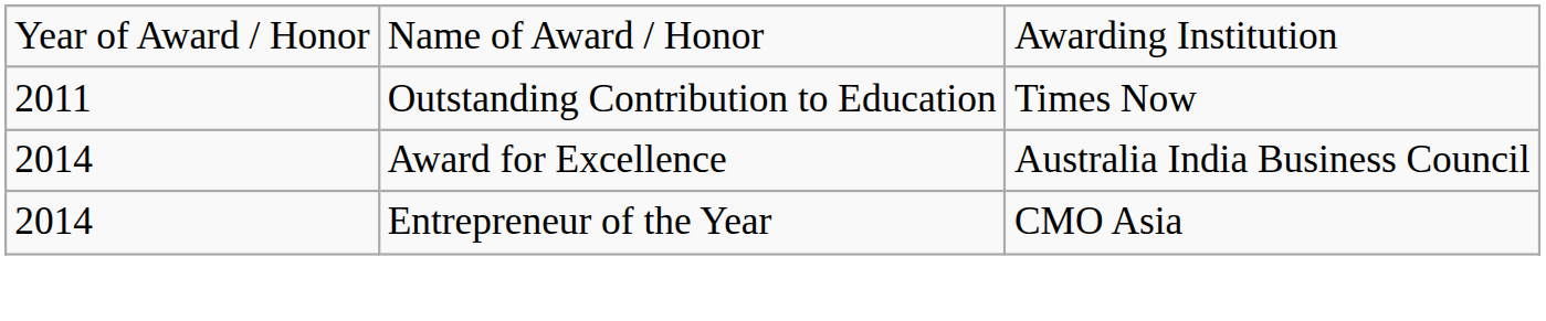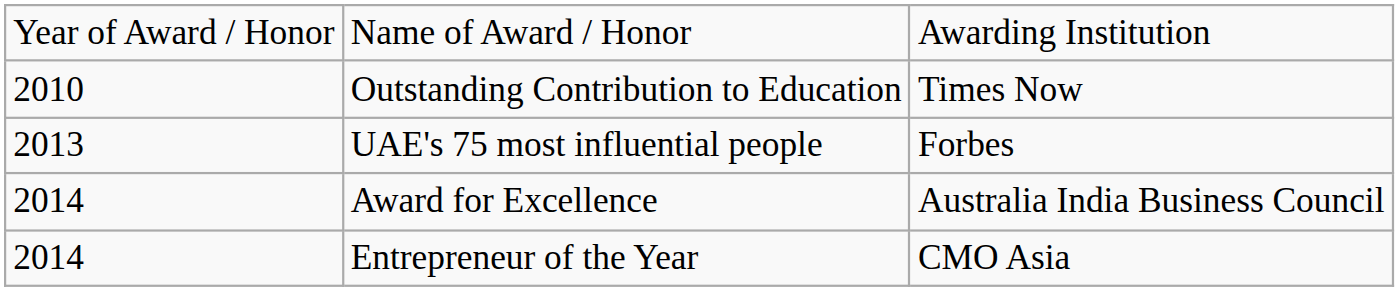Outstanding Contribution to Education | column 1: 2011 -> 2010
+ row: 2013 | UAE's 75 most influential people | Forbes
